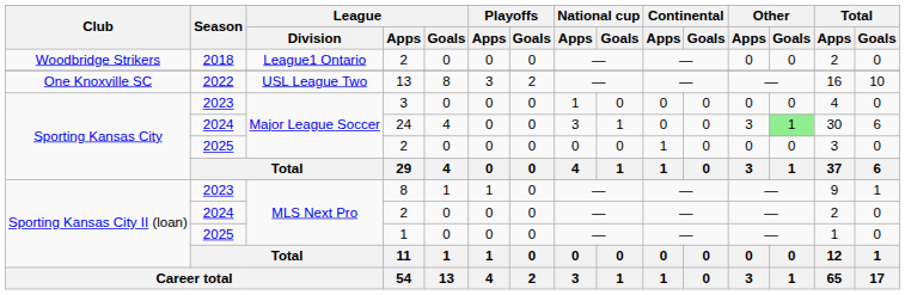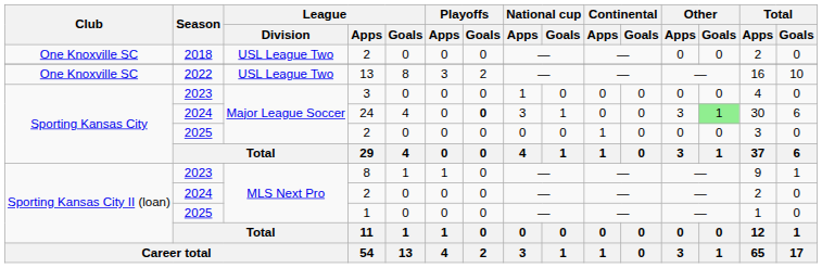2018 / 2 | Club: Woodbridge Strikers -> One Knoxville SC
2018 / 2 | League / Division: League1 Ontario -> USL League Two
24 | Playoffs / Goals: normal -> bold
